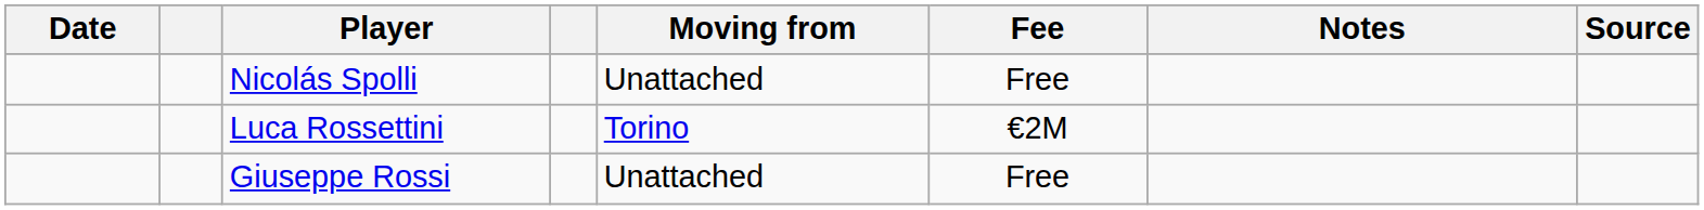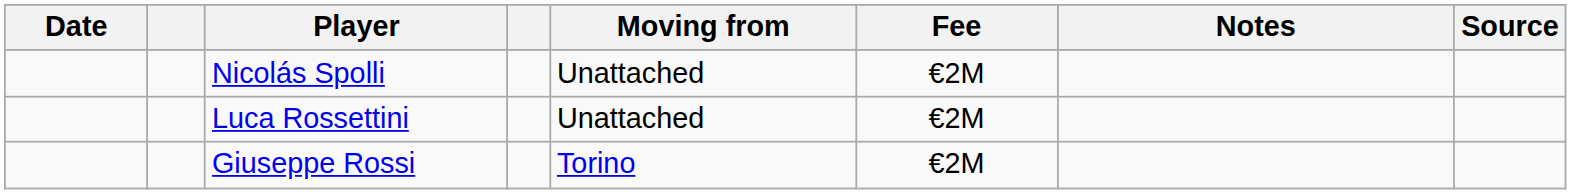Nicolás Spolli | Fee: Free -> €2M
Luca Rossettini | Moving from: Torino -> Unattached
Giuseppe Rossi | Moving from: Unattached -> Torino
Giuseppe Rossi | Fee: Free -> €2M
